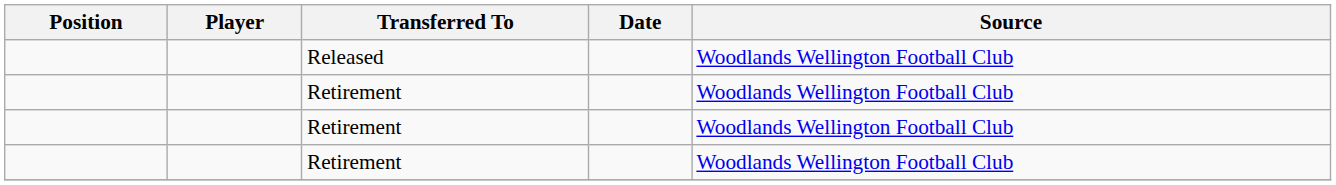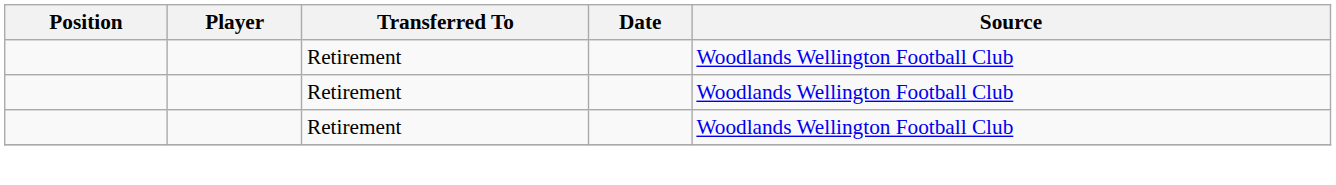- row: Released | Woodlands Wellington Football Club
